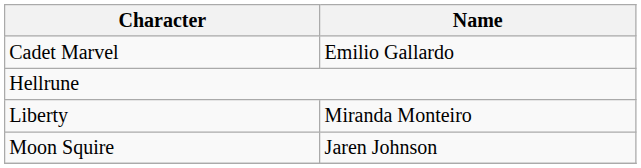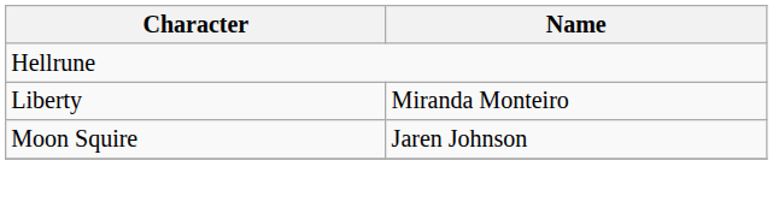- row: Cadet Marvel | Emilio Gallardo
